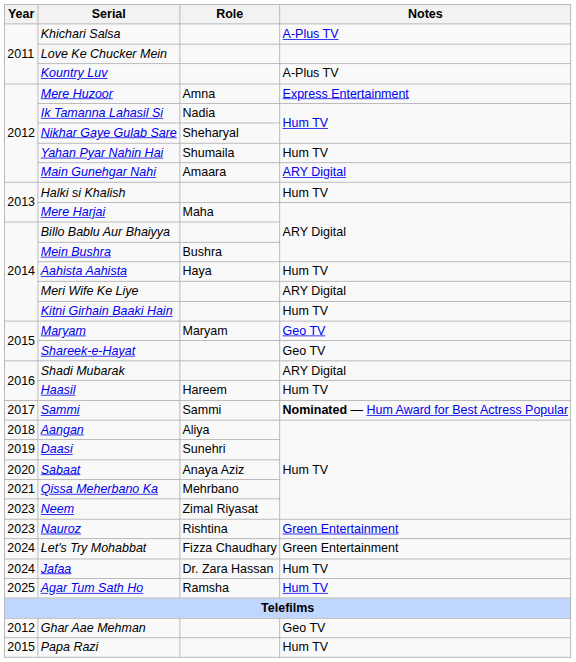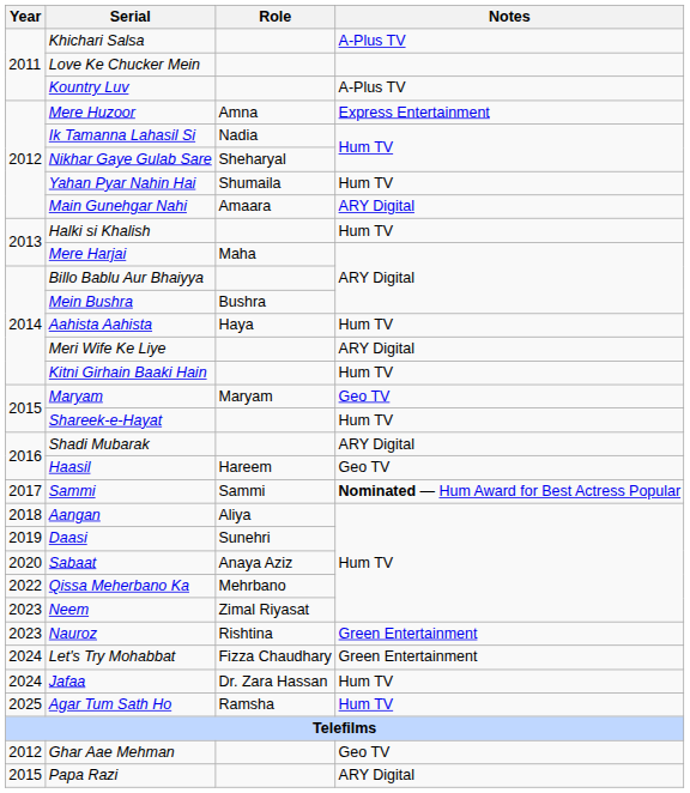Shareek-e-Hayat | Notes: Geo TV -> Hum TV
Haasil | Notes: Hum TV -> Geo TV
Qissa Meherbano Ka | Year: 2021 -> 2022
Papa Razi | Notes: Hum TV -> ARY Digital
